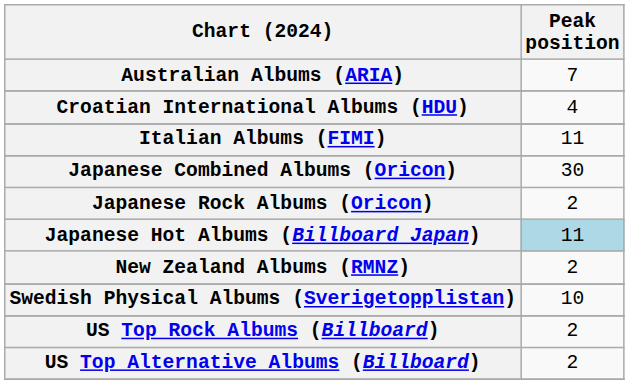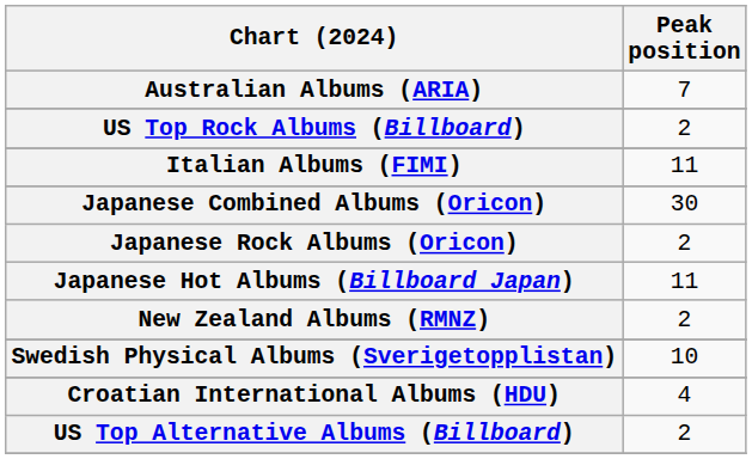rows swapped: Croatian International Albums (HDU) <-> US Top Rock Albums (Billboard)
Japanese Hot Albums (Billboard Japan) | Peak position: lightblue background -> no background
